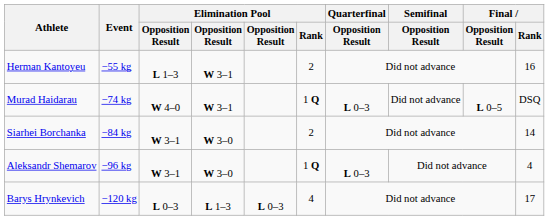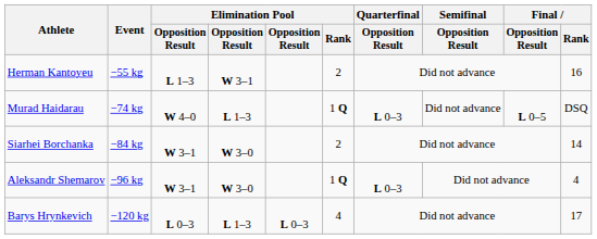Murad Haidarau | column 4: W 3–1 -> L 1–3
